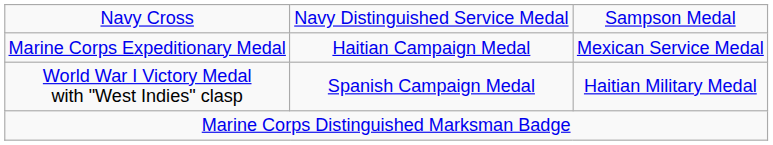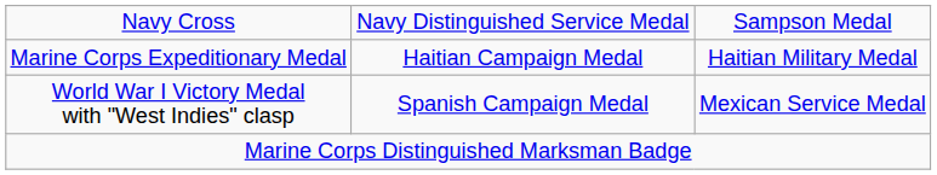Marine Corps Expeditionary Medal | column 3: Mexican Service Medal -> Haitian Military Medal
World War I Victory Medal with "West Indies" clasp | column 3: Haitian Military Medal -> Mexican Service Medal
